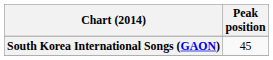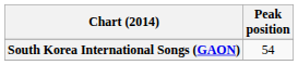South Korea International Songs (GAON) | Peak position: 45 -> 54
